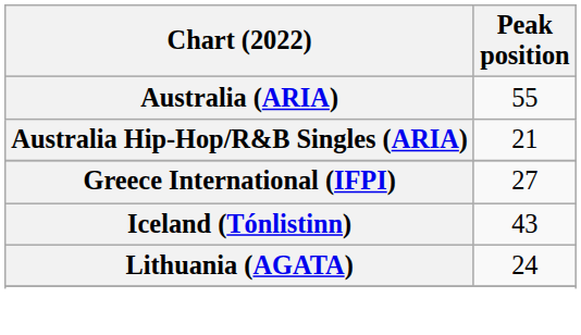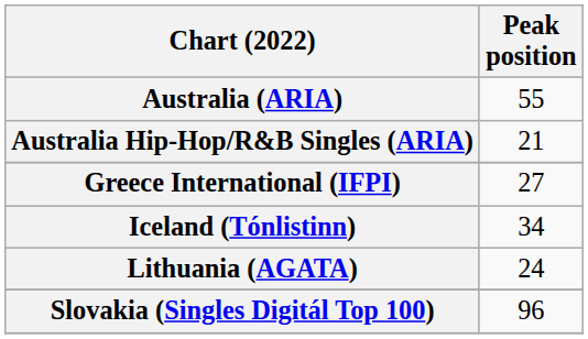Iceland (Tónlistinn) | Peak position: 43 -> 34
+ row: Slovakia (Singles Digitál Top 100) | 96
